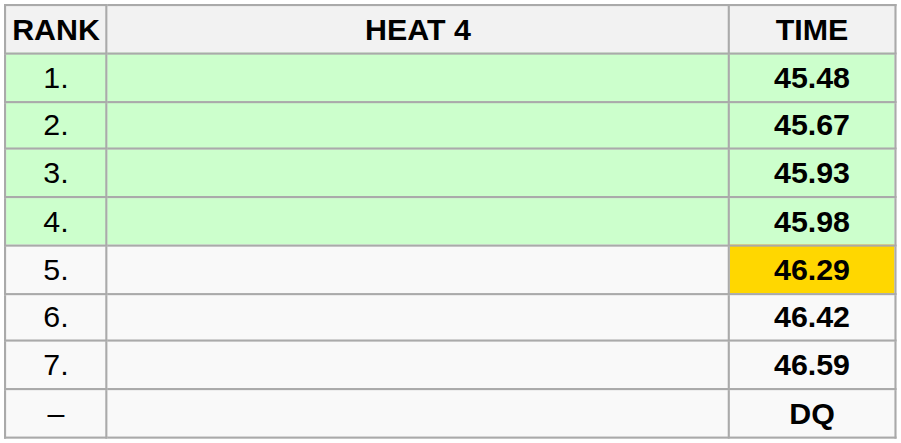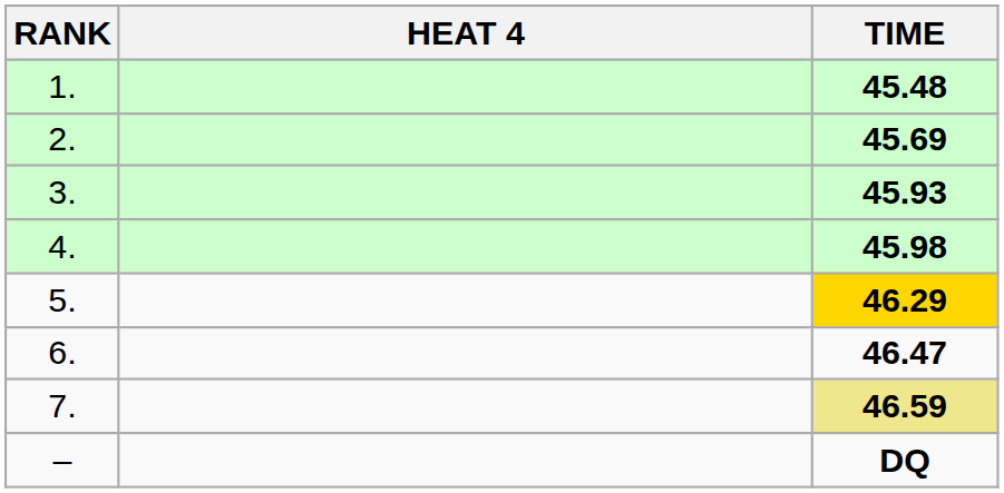2. | TIME: 45.67 -> 45.69
6. | TIME: 46.42 -> 46.47
7. | TIME: no background -> khaki background
